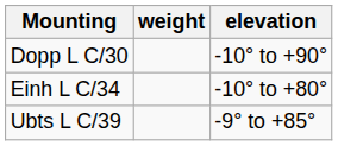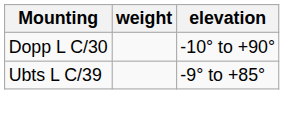- row: Einh L C/34 | -10° to +80°
